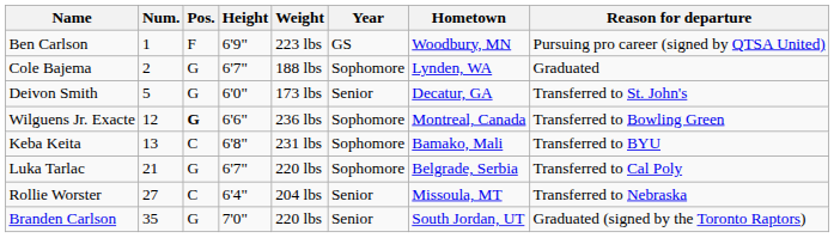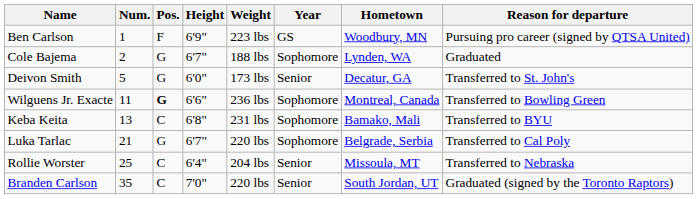Wilguens Jr. Exacte | Num.: 12 -> 11
Rollie Worster | Num.: 27 -> 25
Branden Carlson | Pos.: G -> C
